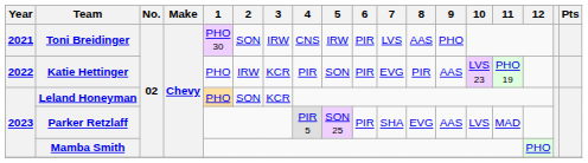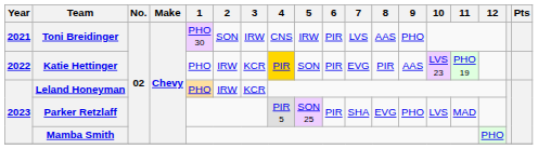Katie Hettinger | 4: no background -> gold background
Leland Honeyman | 2: SON -> IRW
Parker Retzlaff | 9: AAS -> PHO
